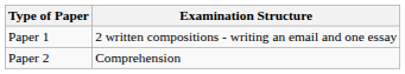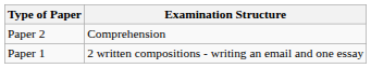rows swapped: Paper 1 <-> Paper 2
